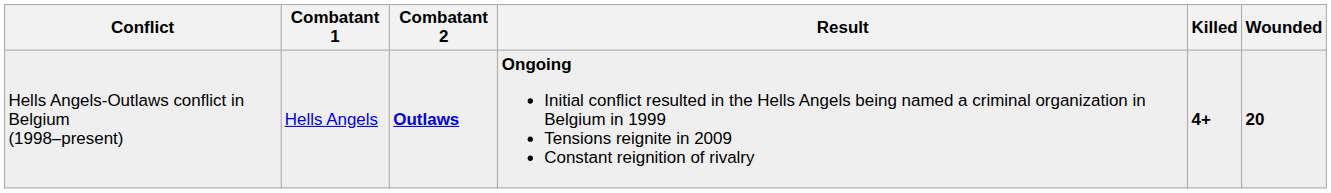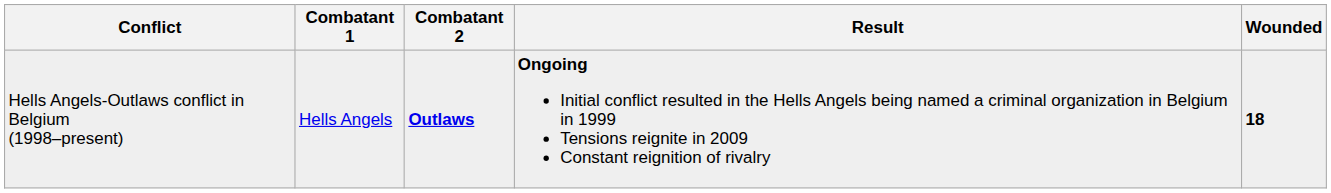- column: Killed | 4+
Hells Angels-Outlaws conflict in Belgium (1998–present) | Wounded: 20 -> 18
